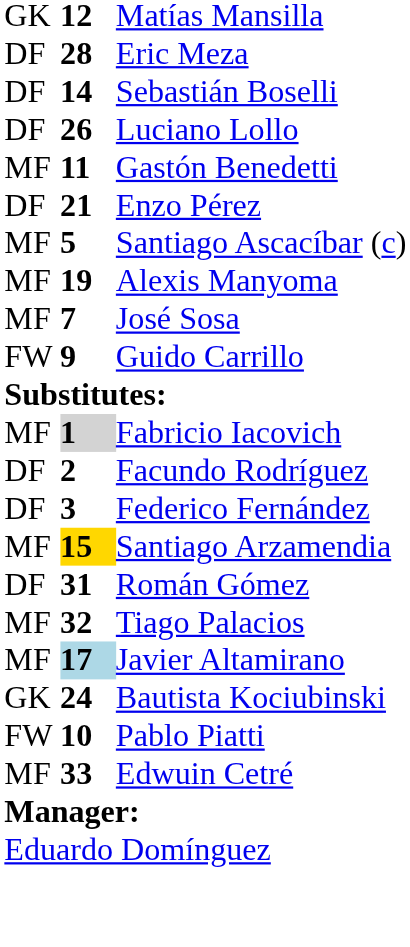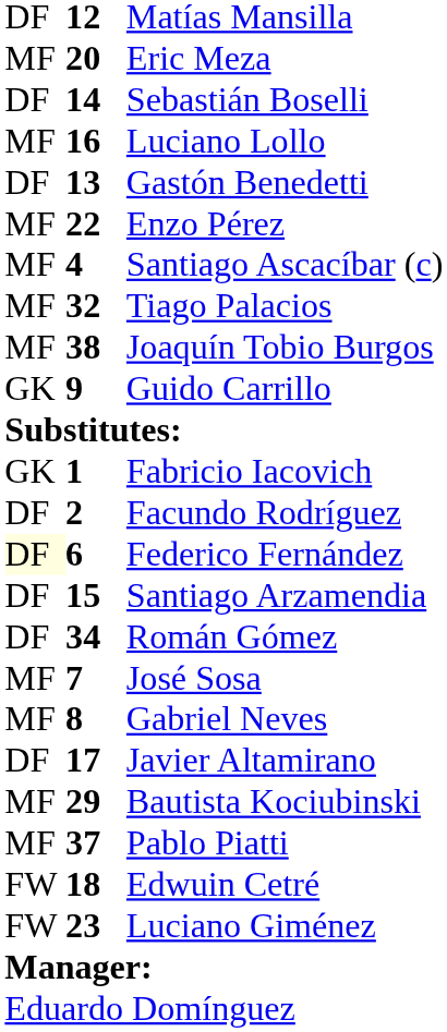Matías Mansilla | column 1: GK -> DF
Eric Meza | column 1: DF -> MF
Eric Meza | column 2: 28 -> 20
Luciano Lollo | column 1: DF -> MF
Luciano Lollo | column 2: 26 -> 16
Gastón Benedetti | column 1: MF -> DF
Gastón Benedetti | column 2: 11 -> 13
Enzo Pérez | column 1: DF -> MF
Enzo Pérez | column 2: 21 -> 22
Santiago Ascacíbar (c) | column 2: 5 -> 4
- row: MF | 19 | Alexis Manyoma
rows swapped: Tiago Palacios <-> José Sosa
+ row: MF | 38 | Joaquín Tobio Burgos
Guido Carrillo | column 1: FW -> GK
Fabricio Iacovich | column 1: MF -> GK
Fabricio Iacovich | column 2: lightgrey background -> no background
Federico Fernández | column 1: no background -> lightyellow background
Federico Fernández | column 2: 3 -> 6
Santiago Arzamendia | column 1: MF -> DF
Santiago Arzamendia | column 2: gold background -> no background
Román Gómez | column 2: 31 -> 34
+ row: MF | 8 | Gabriel Neves
Javier Altamirano | column 1: MF -> DF
Javier Altamirano | column 2: lightblue background -> no background
Bautista Kociubinski | column 1: GK -> MF
Bautista Kociubinski | column 2: 24 -> 29
Pablo Piatti | column 1: FW -> MF
Pablo Piatti | column 2: 10 -> 37
Edwuin Cetré | column 1: MF -> FW
Edwuin Cetré | column 2: 33 -> 18
+ row: FW | 23 | Luciano Giménez
